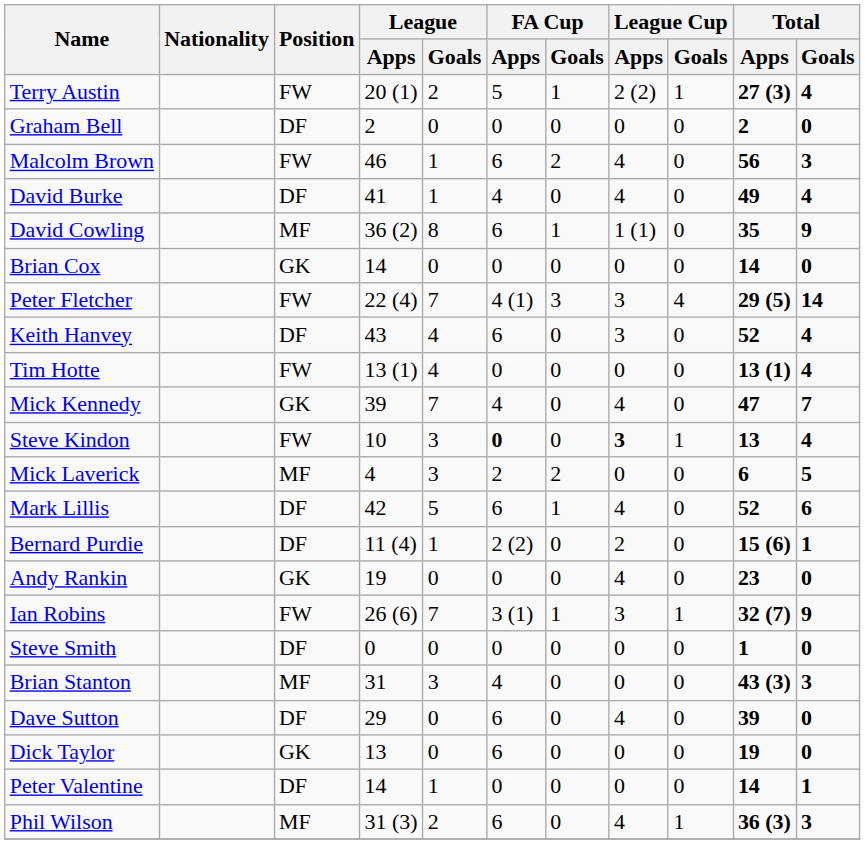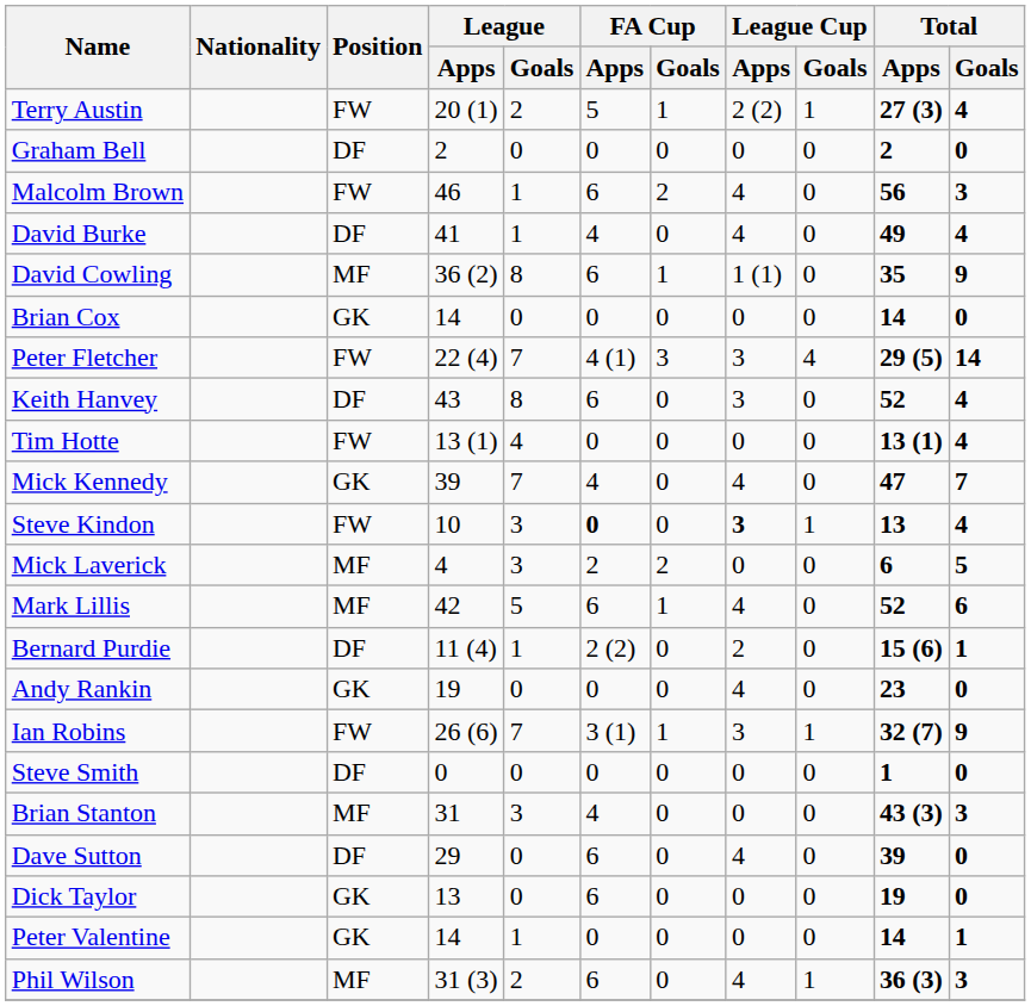Keith Hanvey | League / Goals: 4 -> 8
Mark Lillis | Position: DF -> MF
Peter Valentine | Position: DF -> GK
